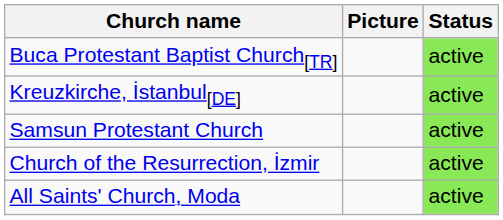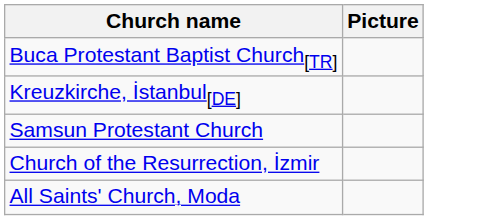- column: Status | active | active | active | active | active
